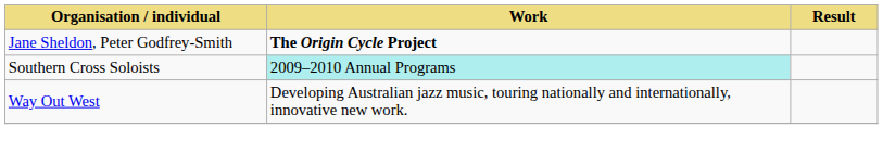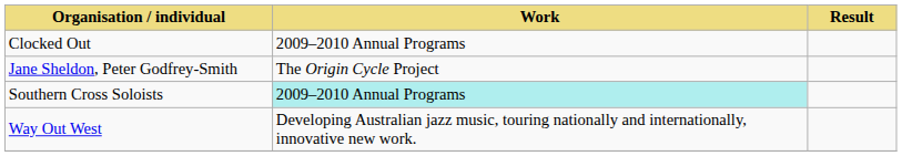+ row: Clocked Out | 2009–2010 Annual Programs
Jane Sheldon, Peter Godfrey-Smith | Work: bold -> normal
